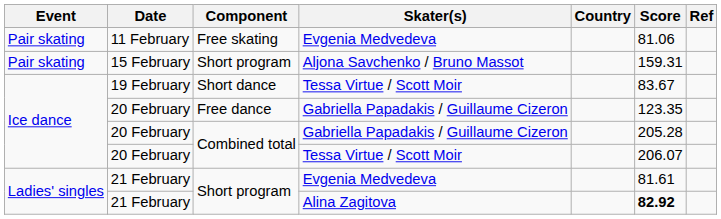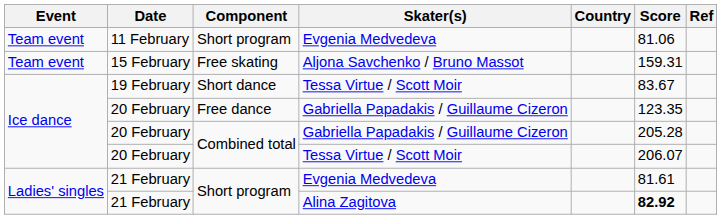11 February | Event: Pair skating -> Team event
11 February | Component: Free skating -> Short program
15 February | Event: Pair skating -> Team event
15 February | Component: Short program -> Free skating
